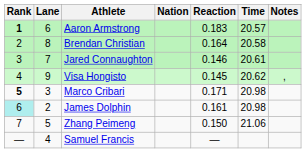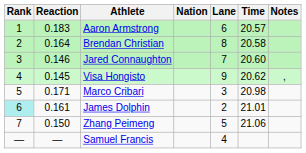columns swapped: Lane <-> Reaction
Aaron Armstrong | Rank: bold -> normal
Jared Connaughton | Time: 20.61 -> 20.60
Marco Cribari | Rank: bold -> normal
James Dolphin | Time: 20.98 -> 21.01
